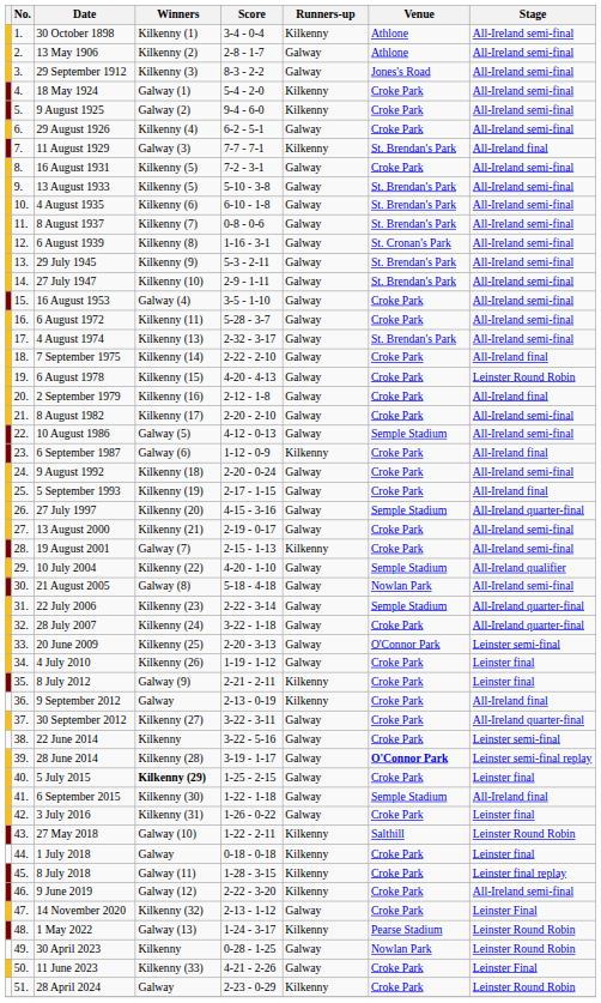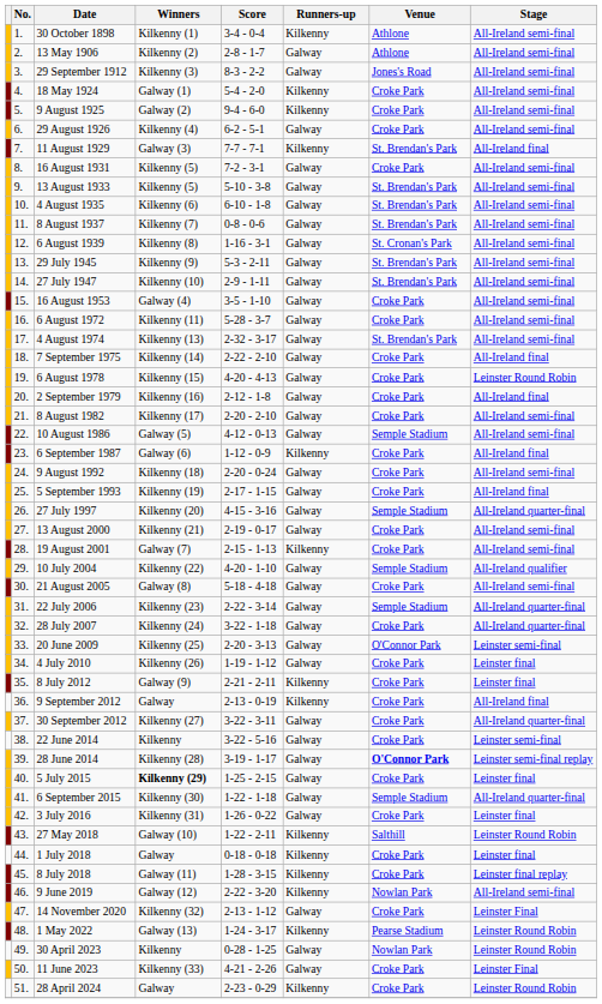21 August 2005 | Venue: Nowlan Park -> Croke Park
6 September 2015 | Stage: All-Ireland final -> All-Ireland quarter-final
9 June 2019 | Venue: Croke Park -> Nowlan Park
